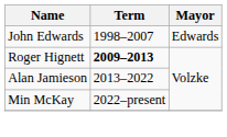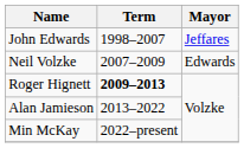John Edwards | Mayor: Edwards -> Jeffares
+ row: Neil Volzke | 2007–2009 | Edwards
